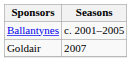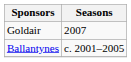rows swapped: Ballantynes <-> Goldair
